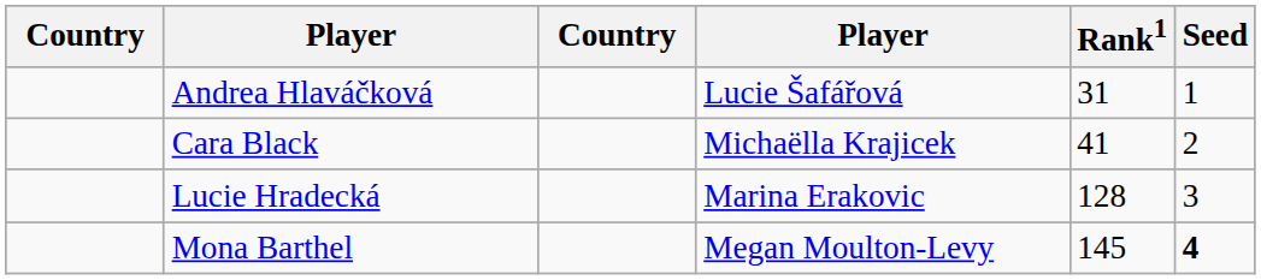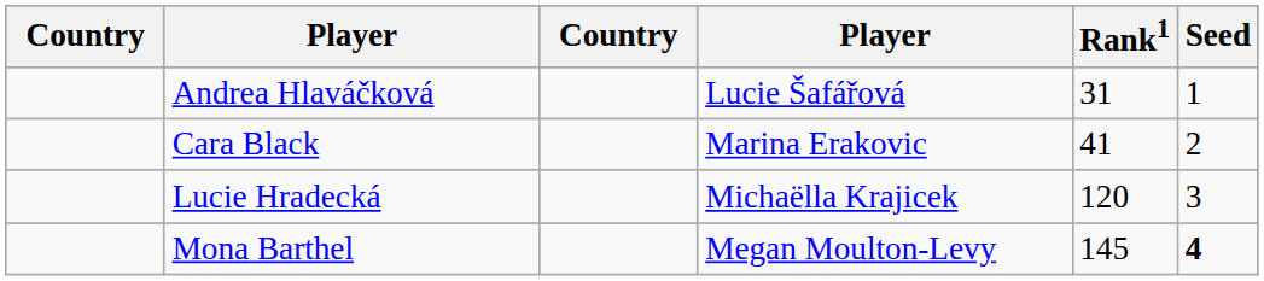Cara Black | column 4: Michaëlla Krajicek -> Marina Erakovic
Lucie Hradecká | column 4: Marina Erakovic -> Michaëlla Krajicek
Lucie Hradecká | Rank1: 128 -> 120
